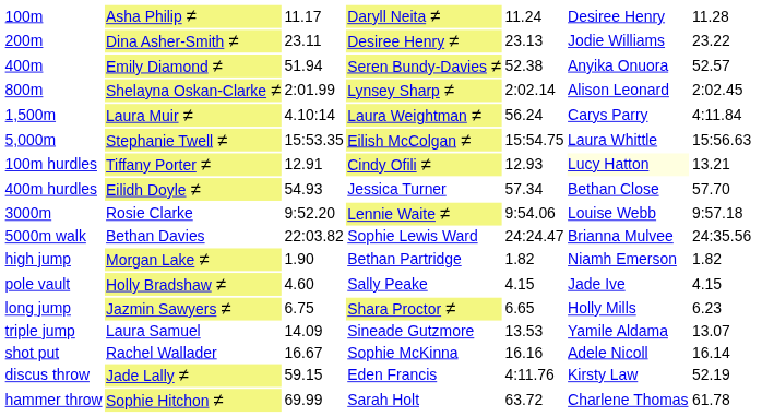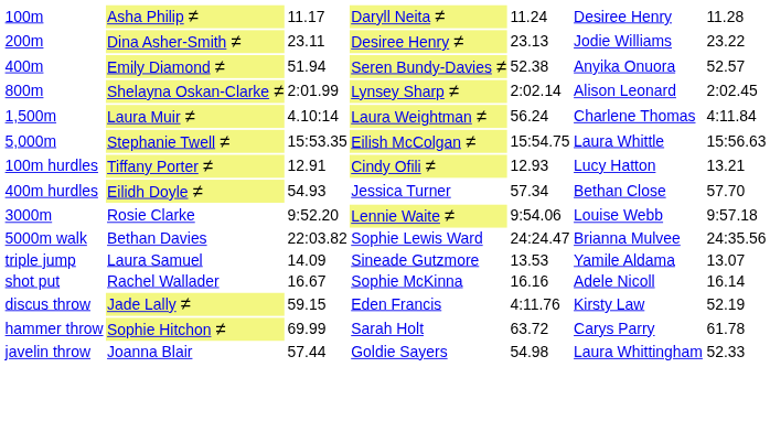1,500m | column 6: Carys Parry -> Charlene Thomas
100m hurdles | column 6: lightyellow background -> no background
- row: high jump | Morgan Lake ≠ | 1.90 | Bethan Partridge | 1.82 | Niamh Emerson | 1.82
- row: pole vault | Holly Bradshaw ≠ | 4.60 | Sally Peake | 4.15 | Jade Ive | 4.15
- row: long jump | Jazmin Sawyers ≠ | 6.75 | Shara Proctor ≠ | 6.65 | Holly Mills | 6.23
hammer throw | column 6: Charlene Thomas -> Carys Parry
+ row: javelin throw | Joanna Blair | 57.44 | Goldie Sayers | 54.98 | Laura Whittingham | 52.33
